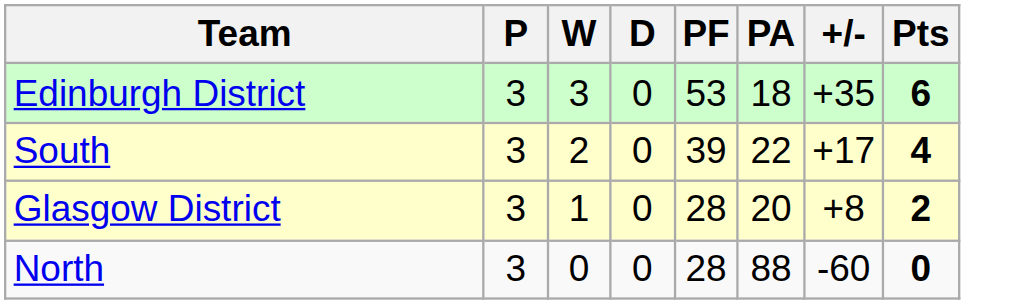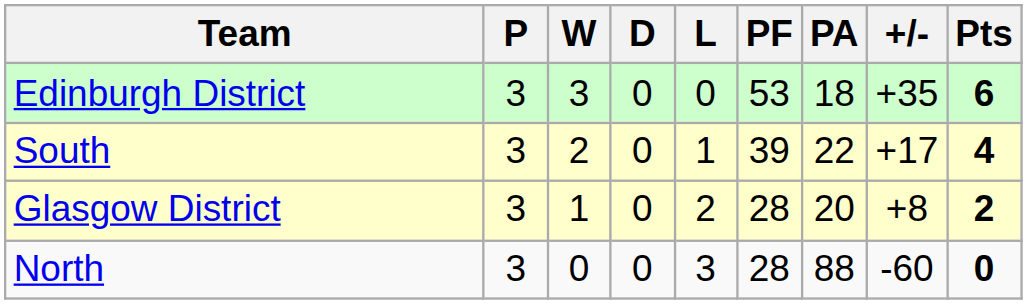+ column: L | 0 | 1 | 2 | 3
